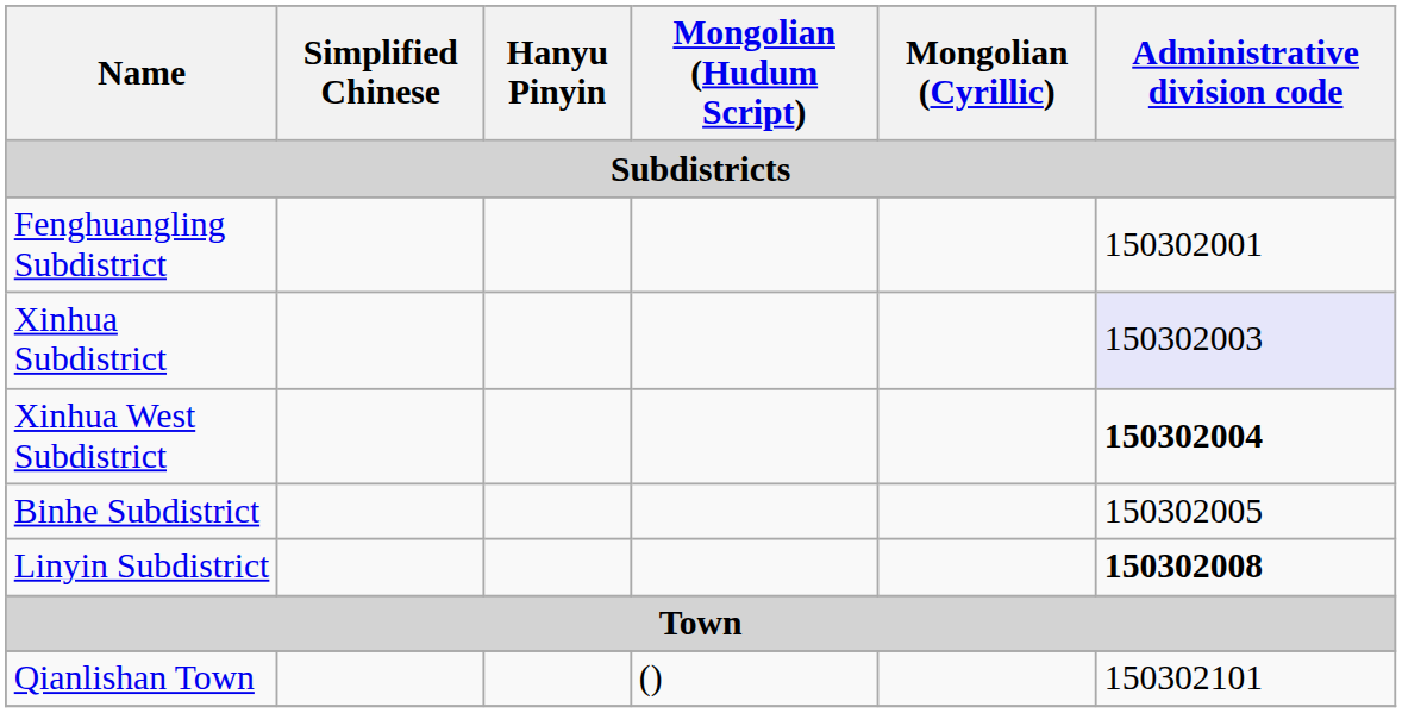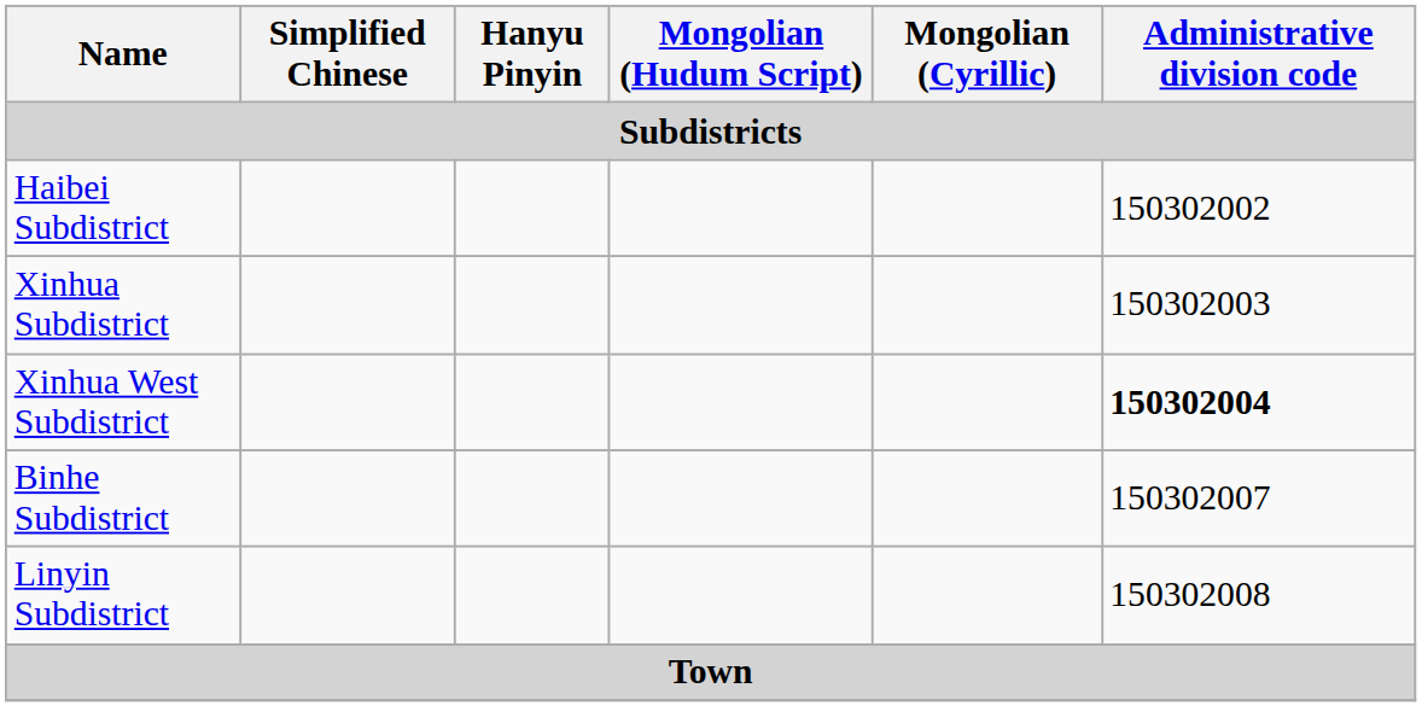- row: Fenghuangling Subdistrict | 150302001
+ row: Haibei Subdistrict | 150302002
Xinhua Subdistrict | Administrative division code: lavender background -> no background
Binhe Subdistrict | Administrative division code: 150302005 -> 150302007
Linyin Subdistrict | Administrative division code: bold -> normal
- row: Qianlishan Town | () | 150302101
